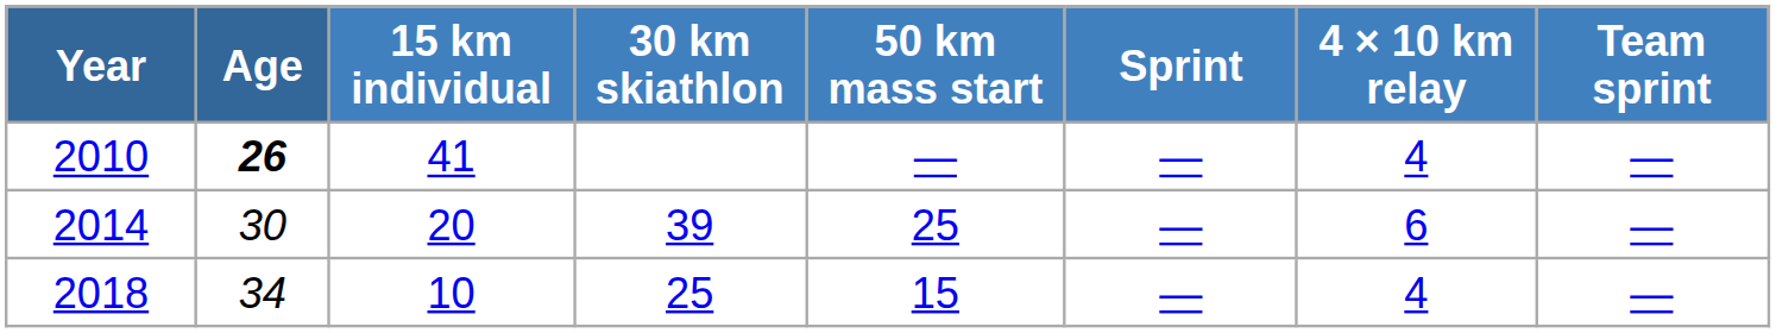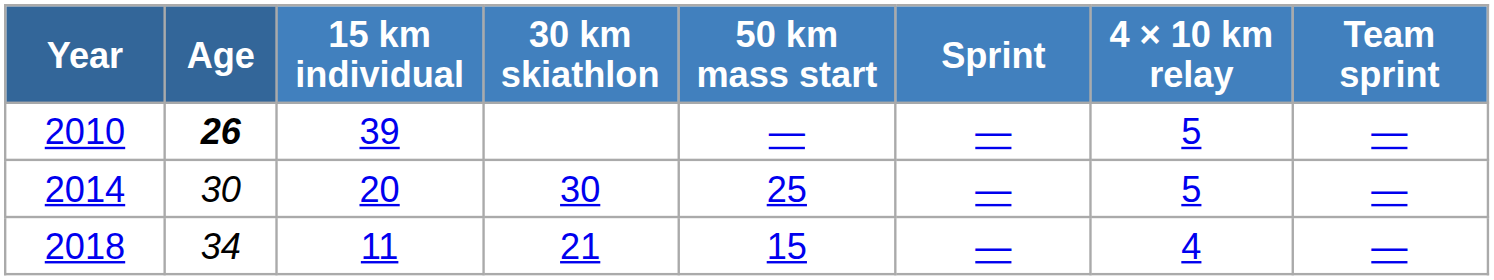2010 | 15 km individual: 41 -> 39
2010 | 4 × 10 km relay: 4 -> 5
2014 | 30 km skiathlon: 39 -> 30
2014 | 4 × 10 km relay: 6 -> 5
2018 | 15 km individual: 10 -> 11
2018 | 30 km skiathlon: 25 -> 21
